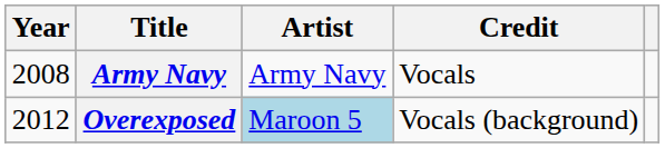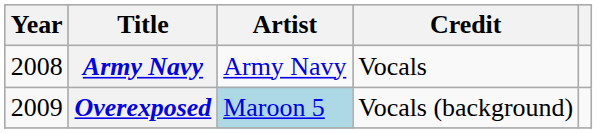Overexposed | Year: 2012 -> 2009
